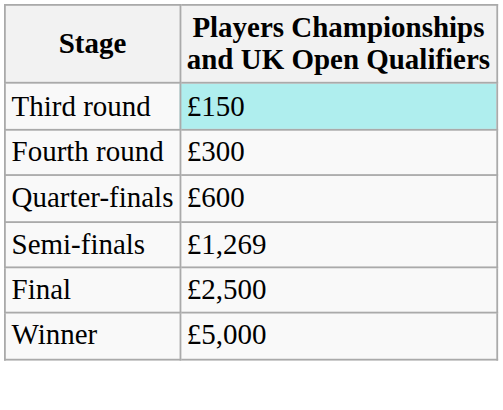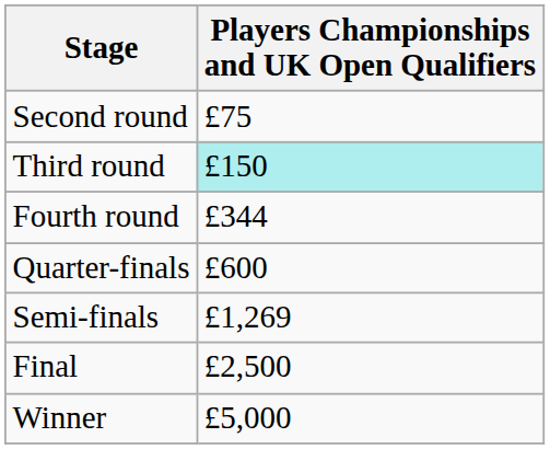+ row: Second round | £75
Fourth round | Players Championships and UK Open Qualifiers: £300 -> £344
